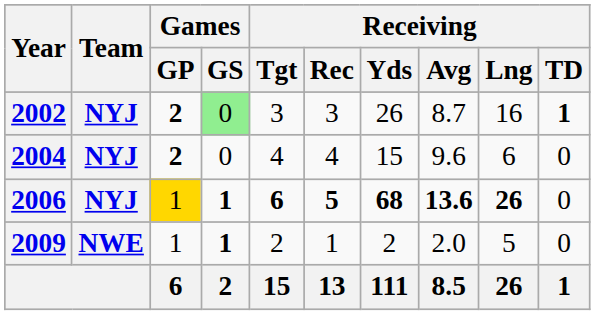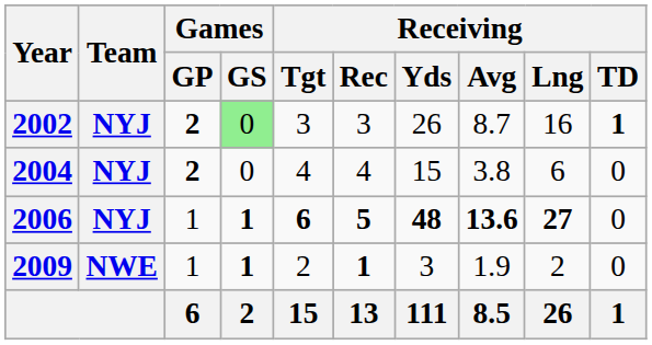2004 | Receiving / Avg: 9.6 -> 3.8
2006 | Games / GP: gold background -> no background
2006 | Receiving / Yds: 68 -> 48
2006 | Receiving / Lng: 26 -> 27
2009 | Receiving / Rec: normal -> bold
2009 | Receiving / Yds: 2 -> 3
2009 | Receiving / Avg: 2.0 -> 1.9
2009 | Receiving / Lng: 5 -> 2
